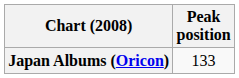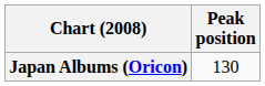Japan Albums (Oricon) | Peak position: 133 -> 130
